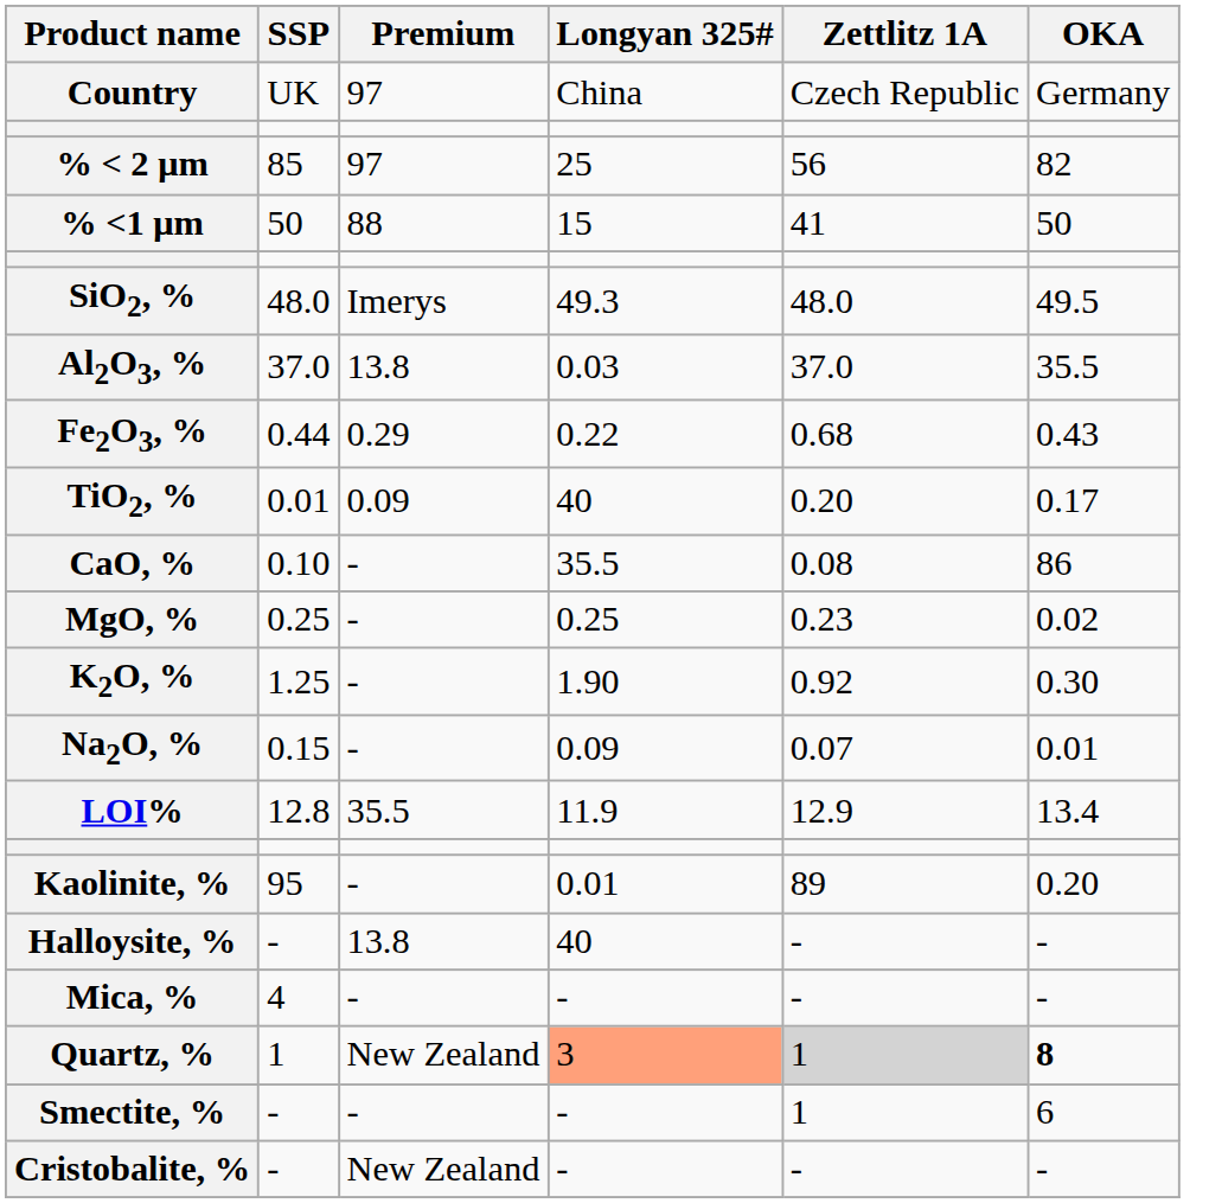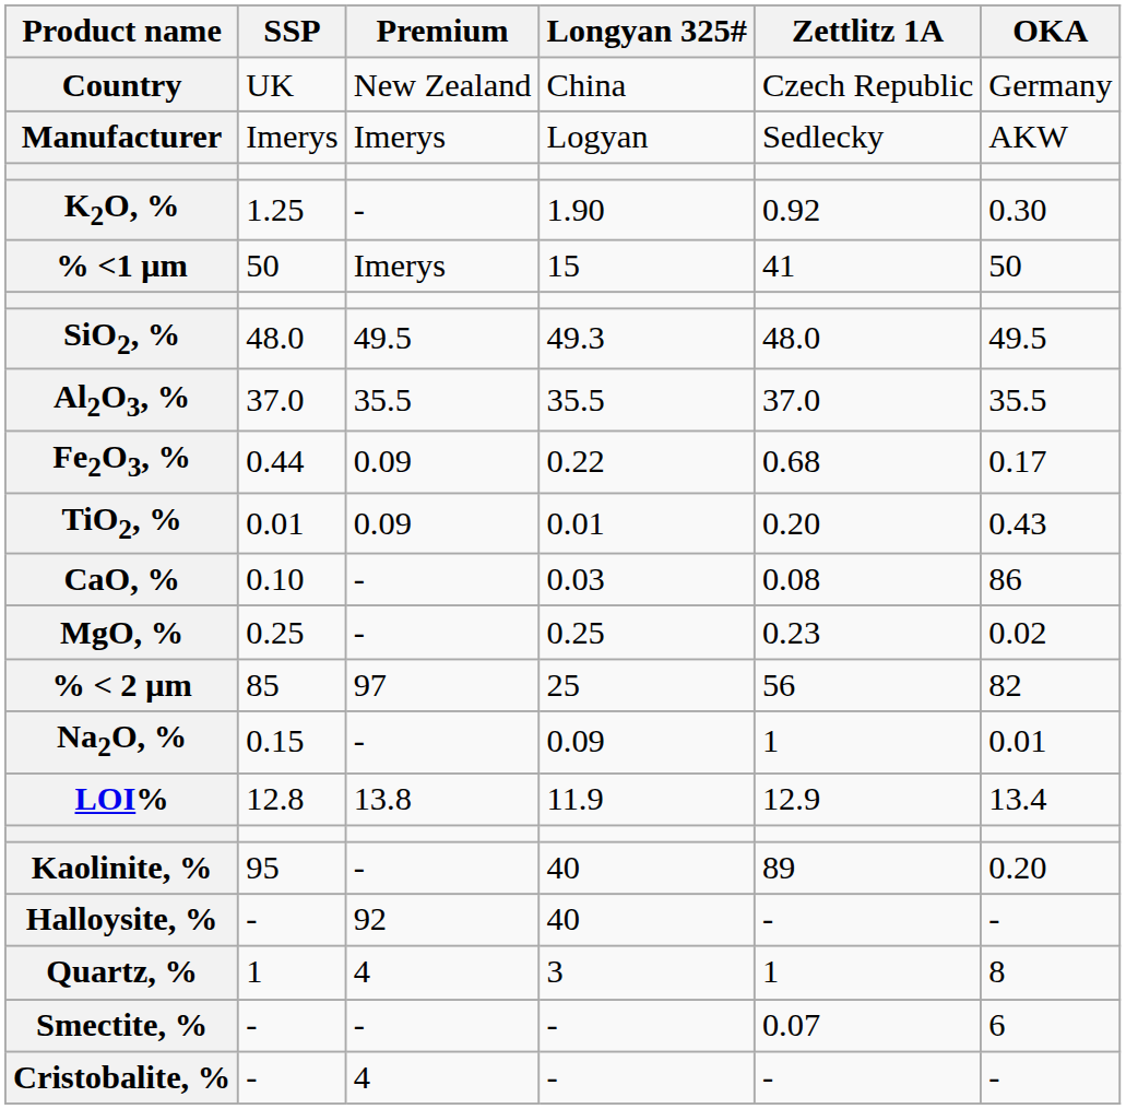Country | Premium: 97 -> New Zealand
+ row: Manufacturer | Imerys | Imerys | Logyan | Sedlecky | AKW
rows swapped: % < 2 μm <-> K2O, %
% <1 μm | Premium: 88 -> Imerys
SiO2, % | Premium: Imerys -> 49.5
Al2O3, % | Premium: 13.8 -> 35.5
Al2O3, % | Longyan 325#: 0.03 -> 35.5
Fe2O3, % | Premium: 0.29 -> 0.09
Fe2O3, % | OKA: 0.43 -> 0.17
TiO2, % | Longyan 325#: 40 -> 0.01
TiO2, % | OKA: 0.17 -> 0.43
CaO, % | Longyan 325#: 35.5 -> 0.03
Na2O, % | Zettlitz 1A: 0.07 -> 1
LOI% | Premium: 35.5 -> 13.8
Kaolinite, % | Longyan 325#: 0.01 -> 40
Halloysite, % | Premium: 13.8 -> 92
- row: Mica, % | 4 | - | - | - | -
Quartz, % | Premium: New Zealand -> 4
Quartz, % | Longyan 325#: lightsalmon background -> no background
Quartz, % | Zettlitz 1A: lightgrey background -> no background
Quartz, % | OKA: bold -> normal
Smectite, % | Zettlitz 1A: 1 -> 0.07
Cristobalite, % | Premium: New Zealand -> 4
